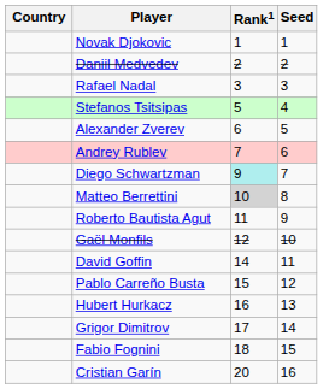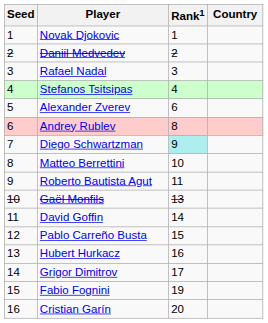columns swapped: Country <-> Seed
Stefanos Tsitsipas | Rank1: 5 -> 4
Andrey Rublev | Rank1: 7 -> 8
Matteo Berrettini | Rank1: lightgrey background -> no background
Gaël Monfils | Rank1: 12 -> 13
Fabio Fognini | Rank1: 18 -> 19
